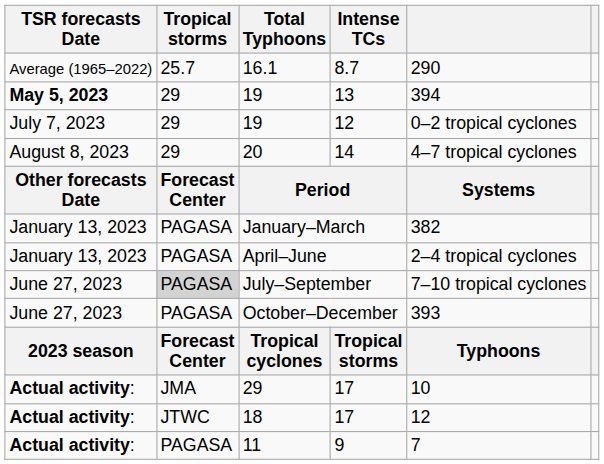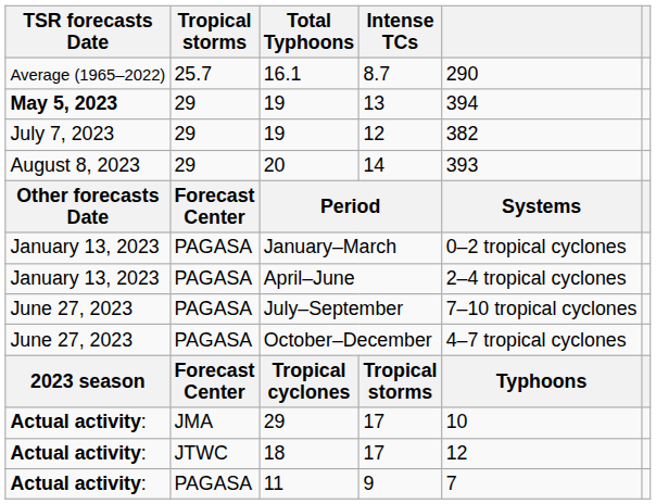19 / 12 | column 5: 0–2 tropical cyclones -> 382
20 | column 5: 4–7 tropical cyclones -> 393
January–March | column 5: 382 -> 0–2 tropical cyclones
July–September | Tropical storms: lightgrey background -> no background
October–December | column 5: 393 -> 4–7 tropical cyclones
